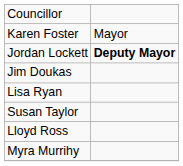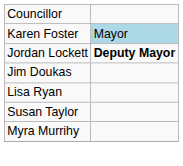Karen Foster | column 2: no background -> lightblue background
- row: Lloyd Ross
